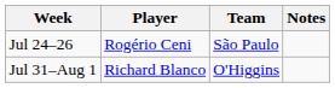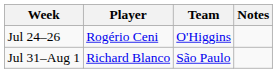Jul 24–26 | Team: São Paulo -> O'Higgins
Jul 31–Aug 1 | Team: O'Higgins -> São Paulo
